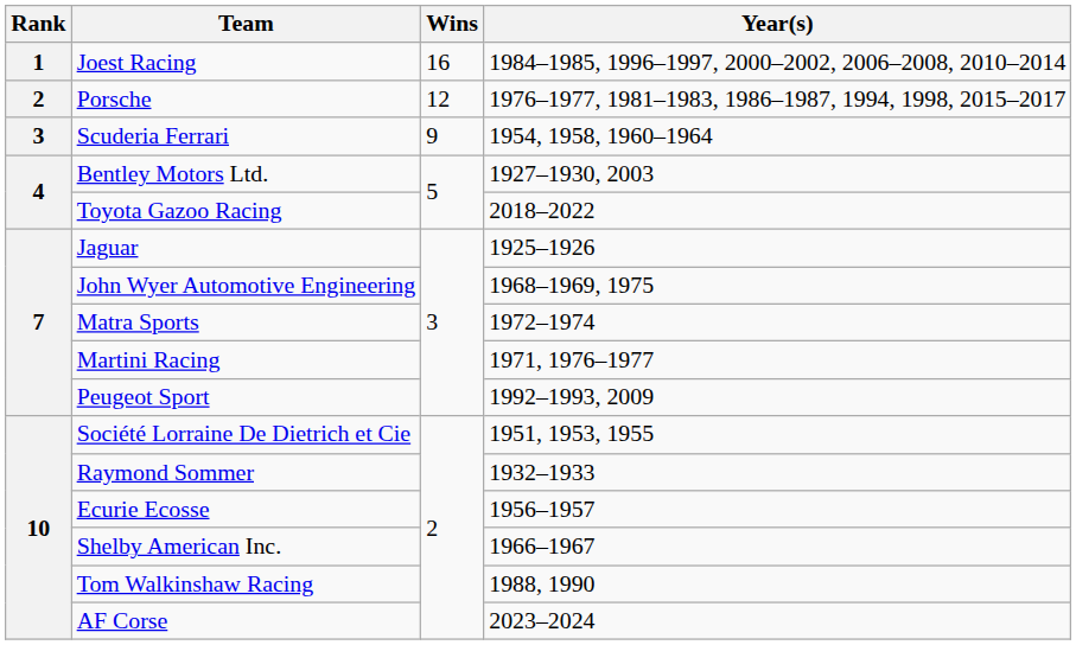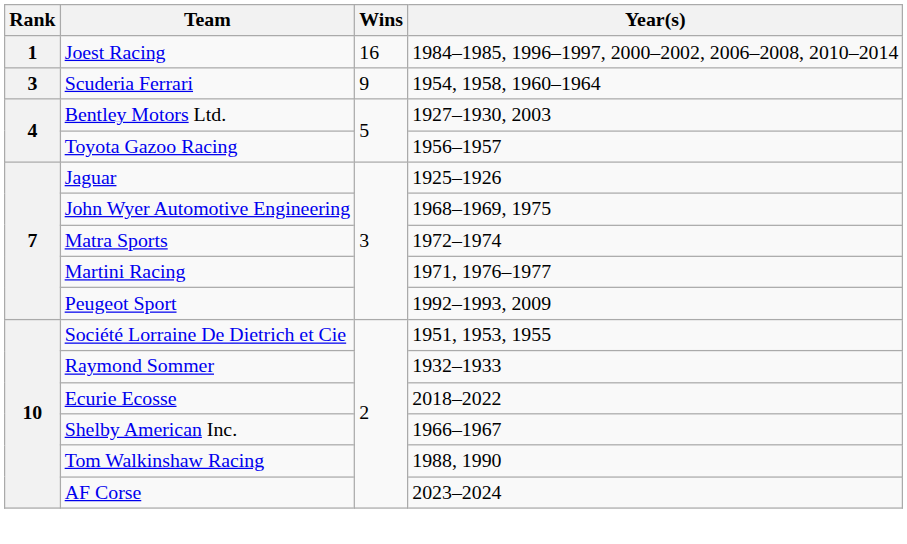- row: 2 | Porsche | 12 | 1976–1977, 1981–1983, 1986–1987, 1994, 1998, 2015–2017
Toyota Gazoo Racing | Year(s): 2018–2022 -> 1956–1957
Ecurie Ecosse | Year(s): 1956–1957 -> 2018–2022
